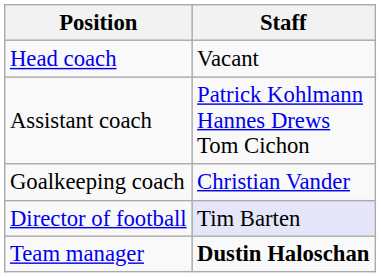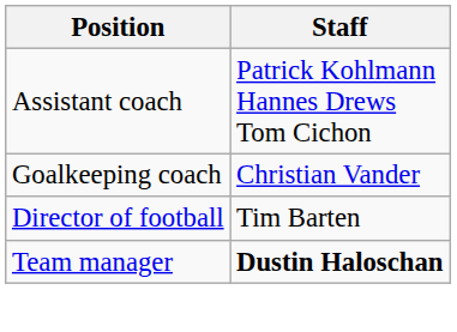- row: Head coach | Vacant
Director of football | Staff: lavender background -> no background
